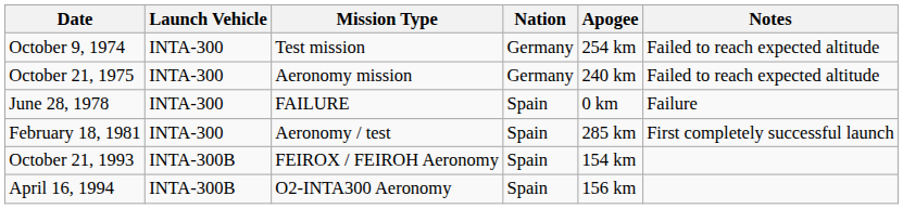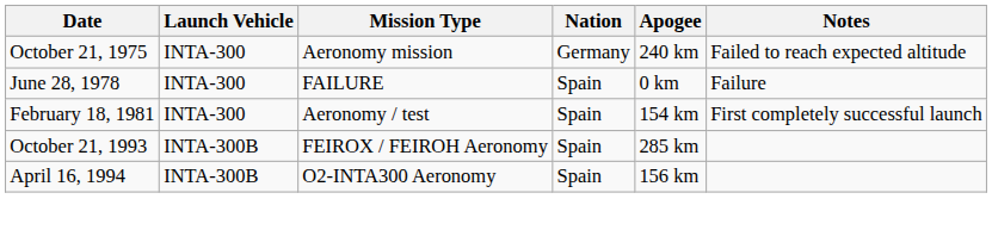- row: October 9, 1974 | INTA-300 | Test mission | Germany | 254 km | Failed to reach expected altitude
February 18, 1981 | Apogee: 285 km -> 154 km
October 21, 1993 | Apogee: 154 km -> 285 km
